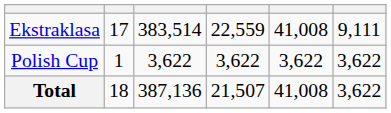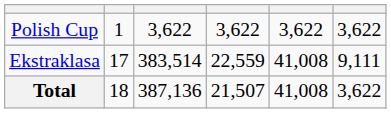rows swapped: Ekstraklasa <-> Polish Cup
